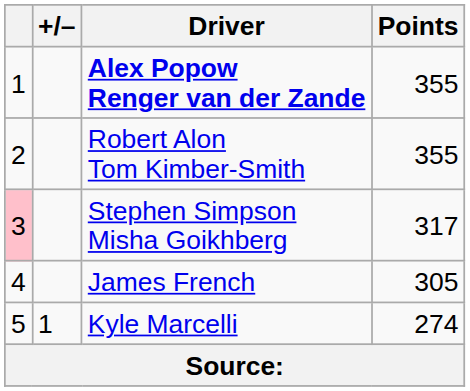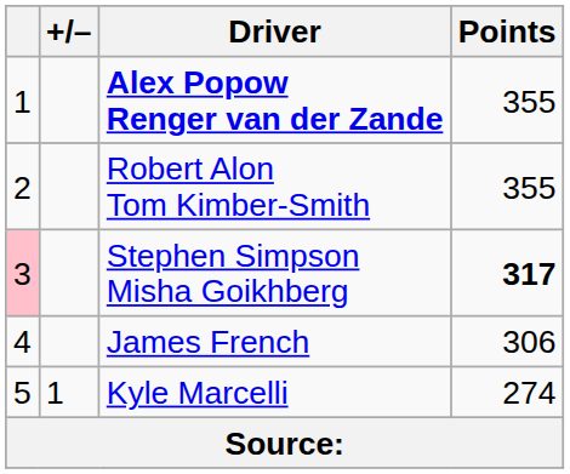Stephen Simpson Misha Goikhberg | Points: normal -> bold
James French | Points: 305 -> 306
